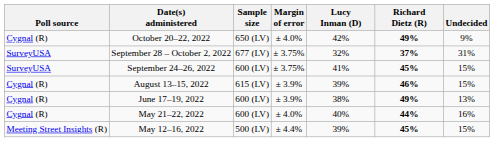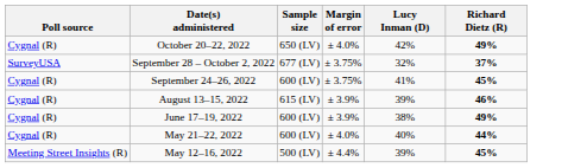- column: Undecided | 9% | 31% | 15% | 15% | 13% | 16% | 15%
September 24–26, 2022 | Poll source: SurveyUSA -> Cygnal (R)
